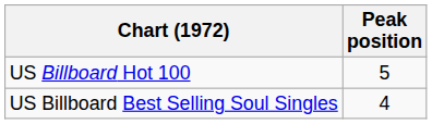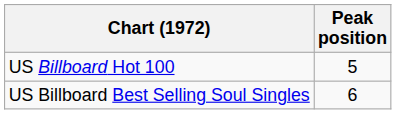US Billboard Best Selling Soul Singles | Peak position: 4 -> 6
